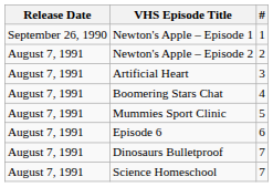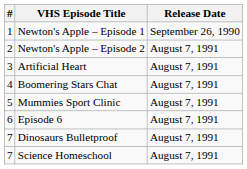columns swapped: # <-> Release Date
